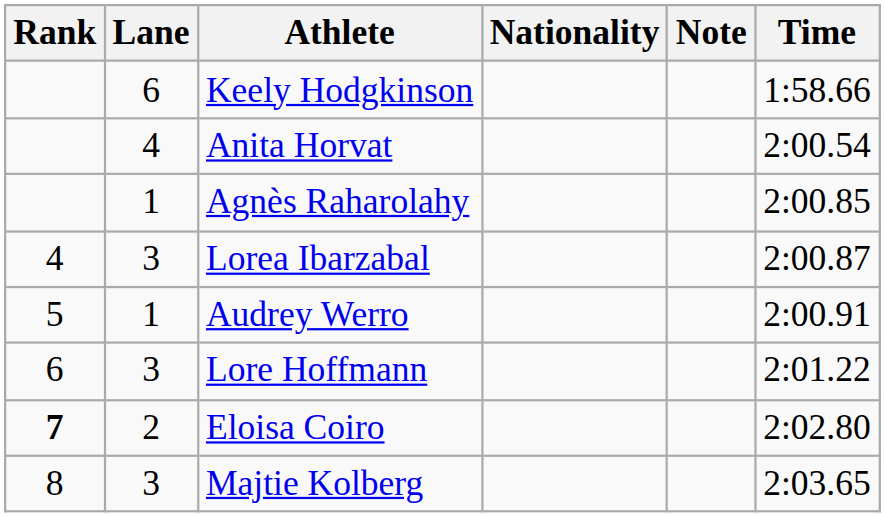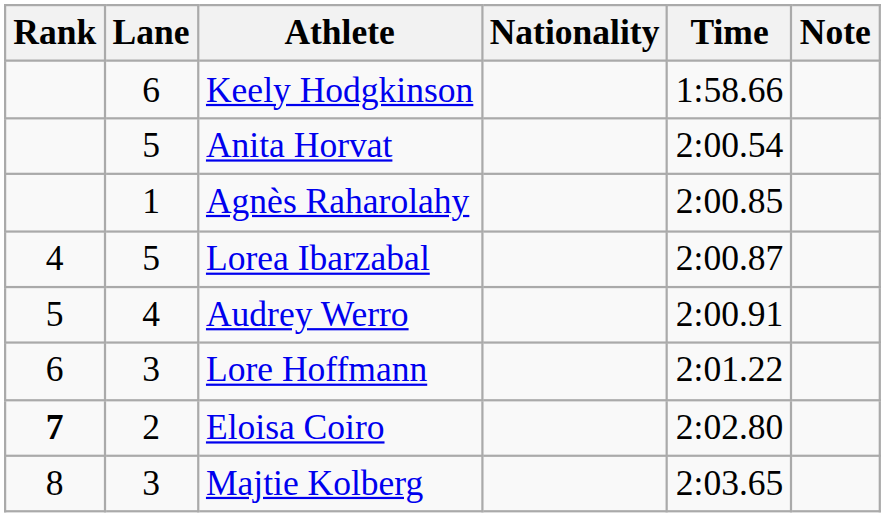columns swapped: Time <-> Note
Anita Horvat | Lane: 4 -> 5
Lorea Ibarzabal | Lane: 3 -> 5
Audrey Werro | Lane: 1 -> 4
